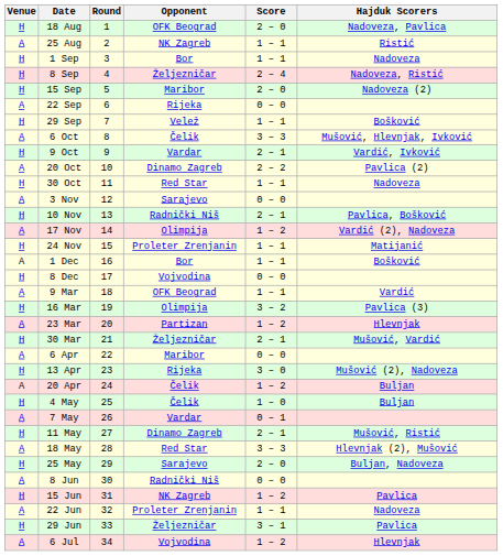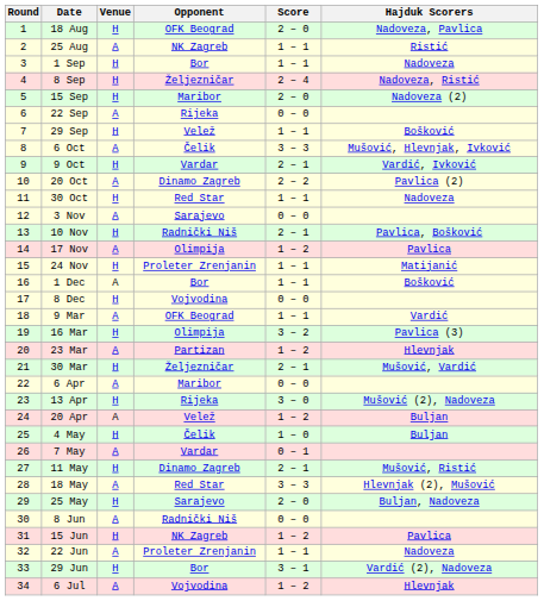columns swapped: Round <-> Venue
17 Nov | Hajduk Scorers: Vardić (2), Nadoveza -> Pavlica
20 Apr | Opponent: Čelik -> Velež
29 Jun | Opponent: Željezničar -> Bor
29 Jun | Hajduk Scorers: Pavlica -> Vardić (2), Nadoveza
